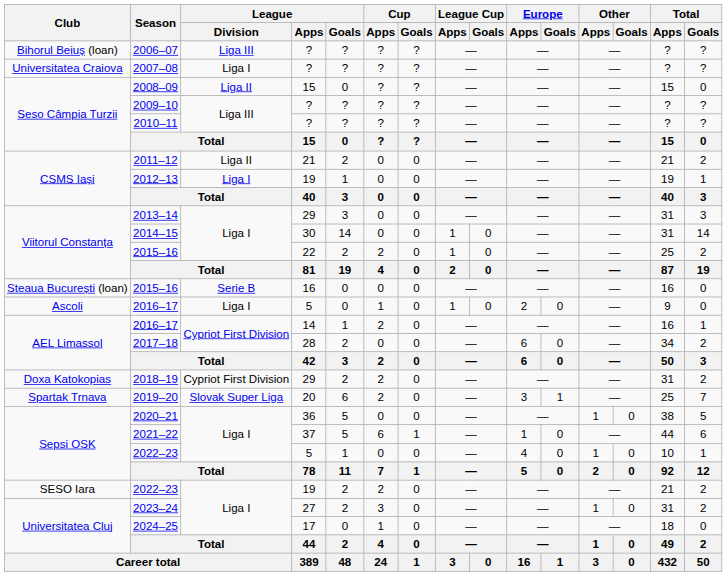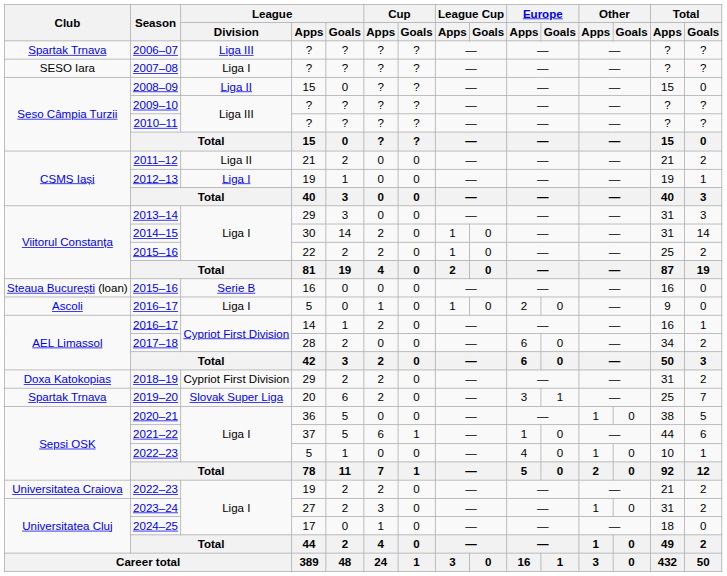2006–07 | Club: Bihorul Beiuș (loan) -> Spartak Trnava
2007–08 | Club: Universitatea Craiova -> SESO Iara
2014–15 | Cup / Apps: 0 -> 2
2022–23 / 19 | Club: SESO Iara -> Universitatea Craiova
